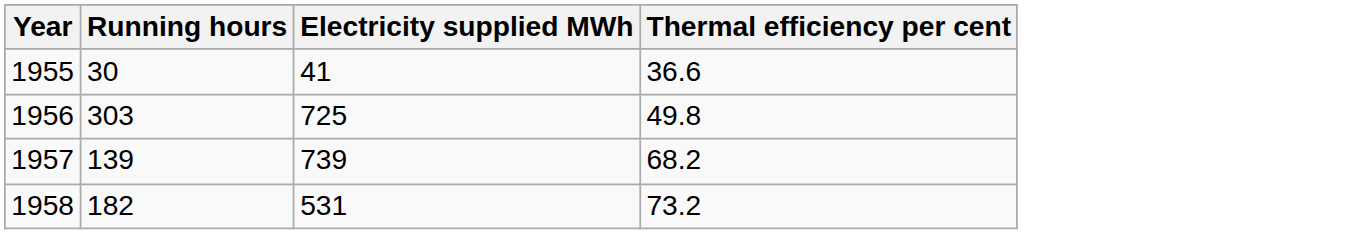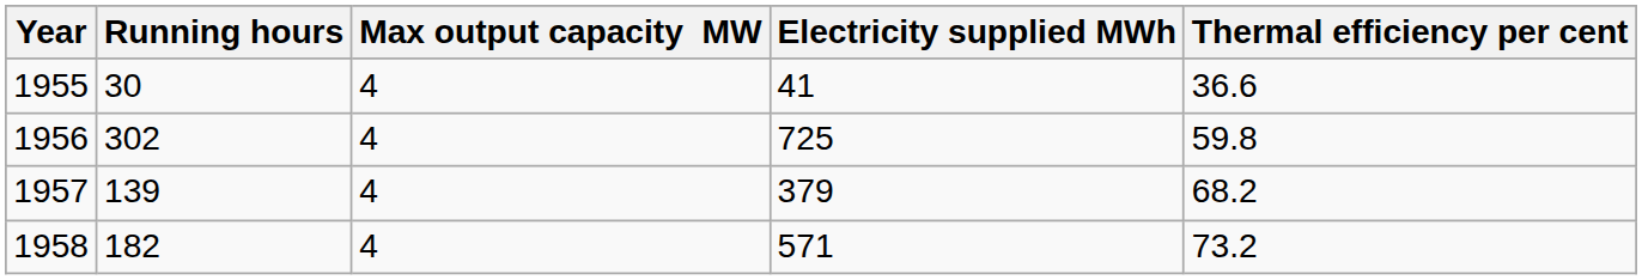+ column: Max output capacity MW | 4 | 4 | 4 | 4
1956 | Running hours: 303 -> 302
1956 | Thermal efficiency per cent: 49.8 -> 59.8
1957 | Electricity supplied MWh: 739 -> 379
1958 | Electricity supplied MWh: 531 -> 571
